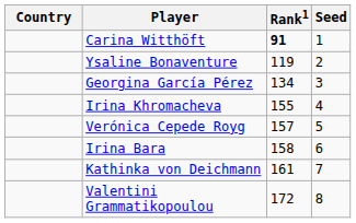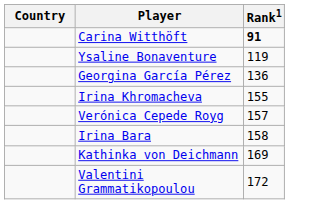- column: Seed | 1 | 2 | 3 | 4 | 5 | 6 | 7 | 8
Georgina García Pérez | Rank1: 134 -> 136
Kathinka von Deichmann | Rank1: 161 -> 169
